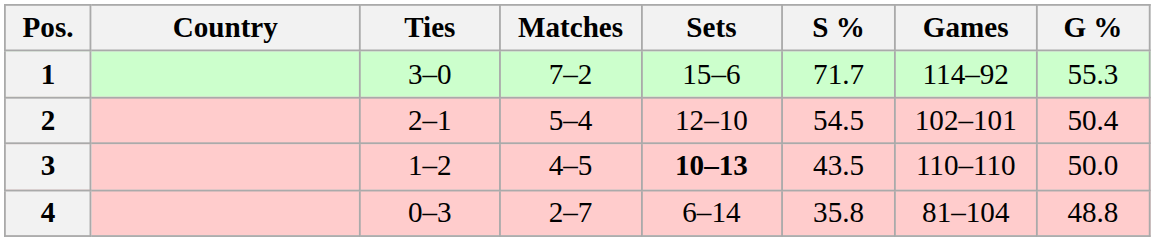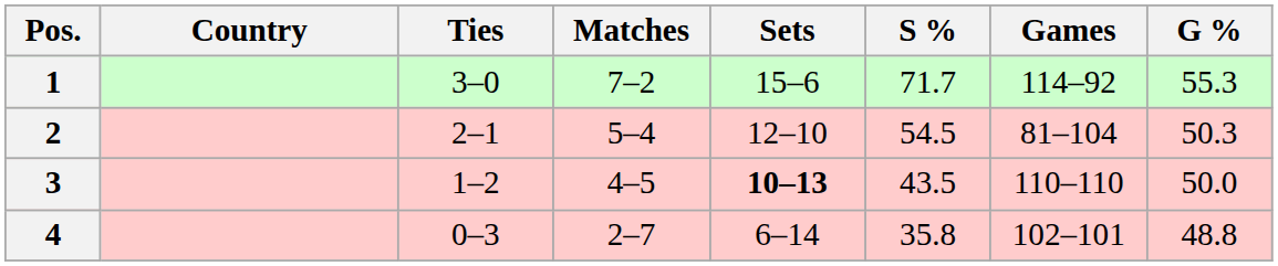2 | Games: 102–101 -> 81–104
2 | G %: 50.4 -> 50.3
4 | Games: 81–104 -> 102–101
